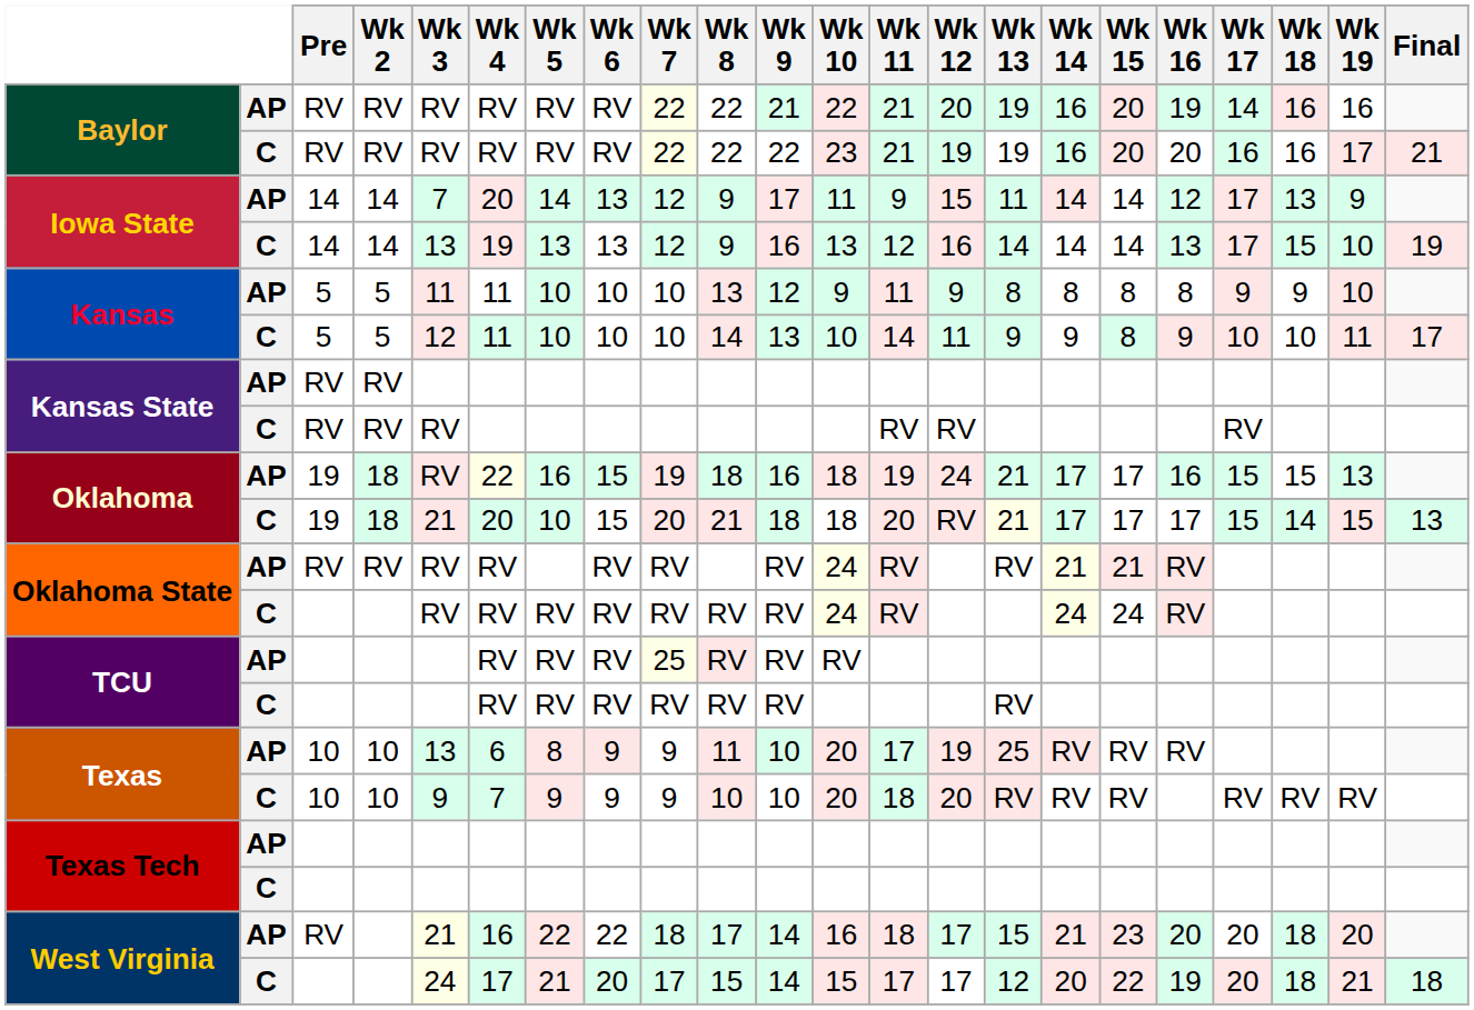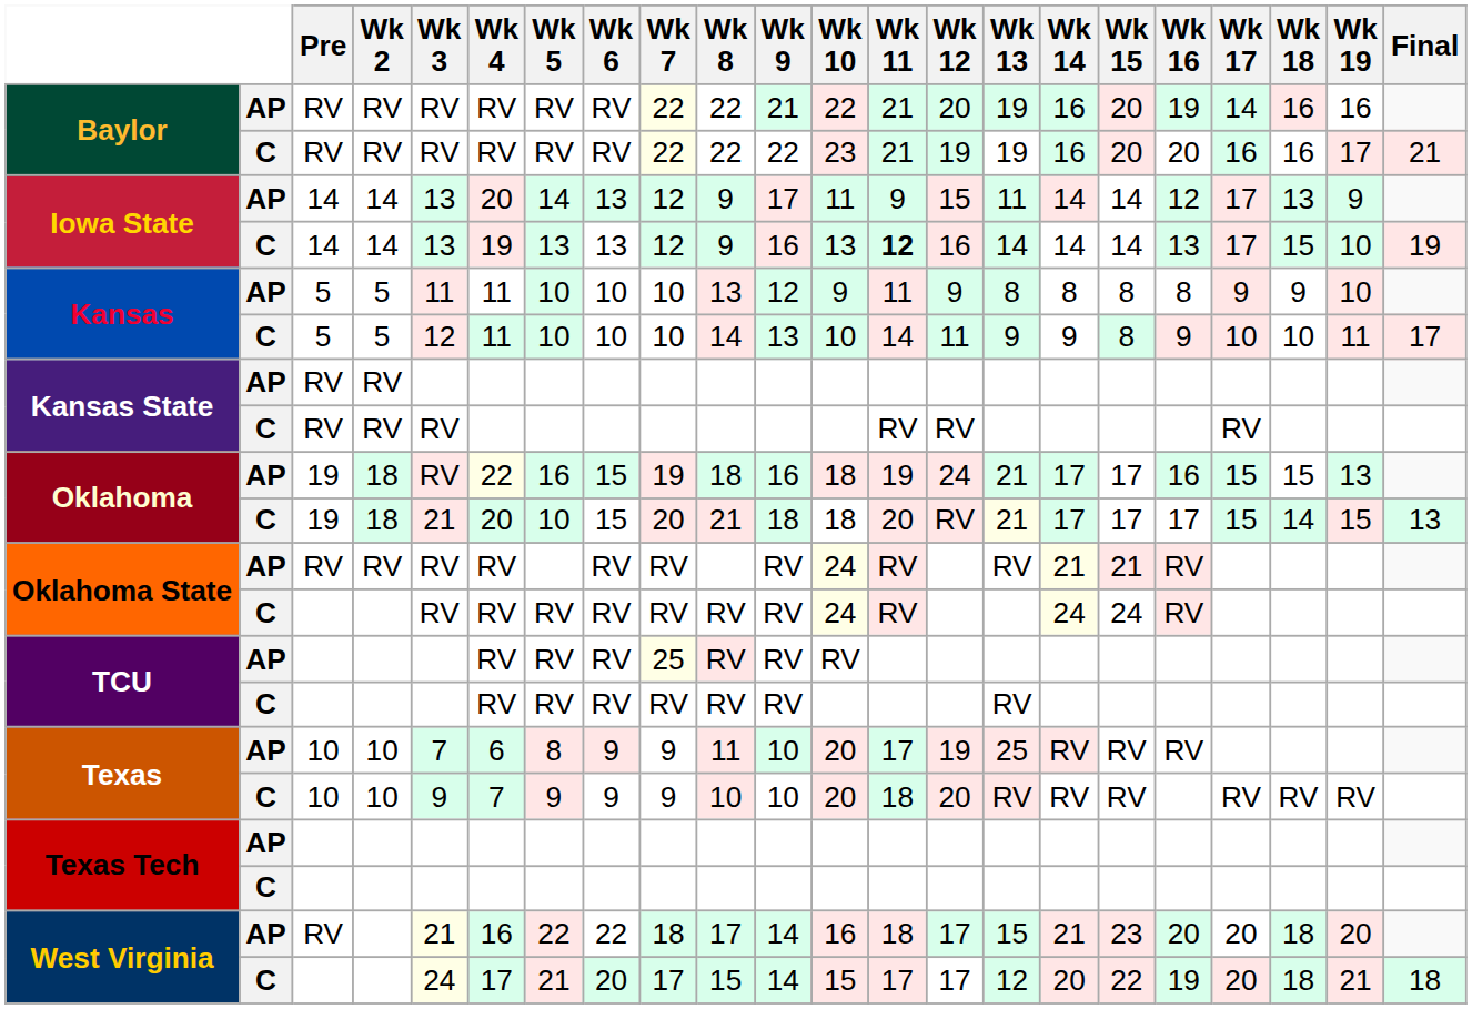Iowa State / AP | Wk 3: 7 -> 13
Iowa State / C | Wk 11: normal -> bold
Texas / AP | Wk 3: 13 -> 7
